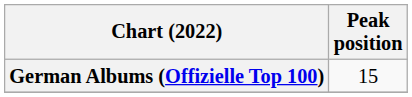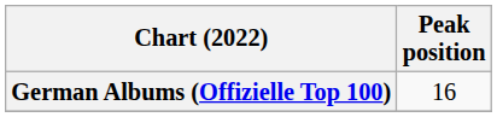German Albums (Offizielle Top 100) | Peak position: 15 -> 16
